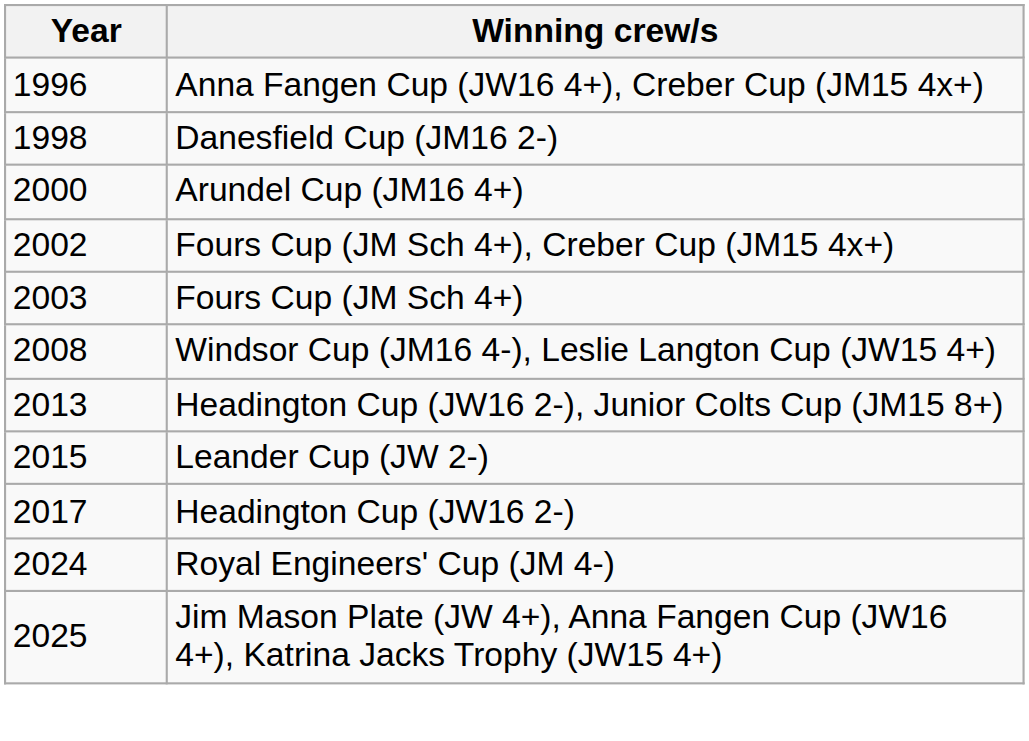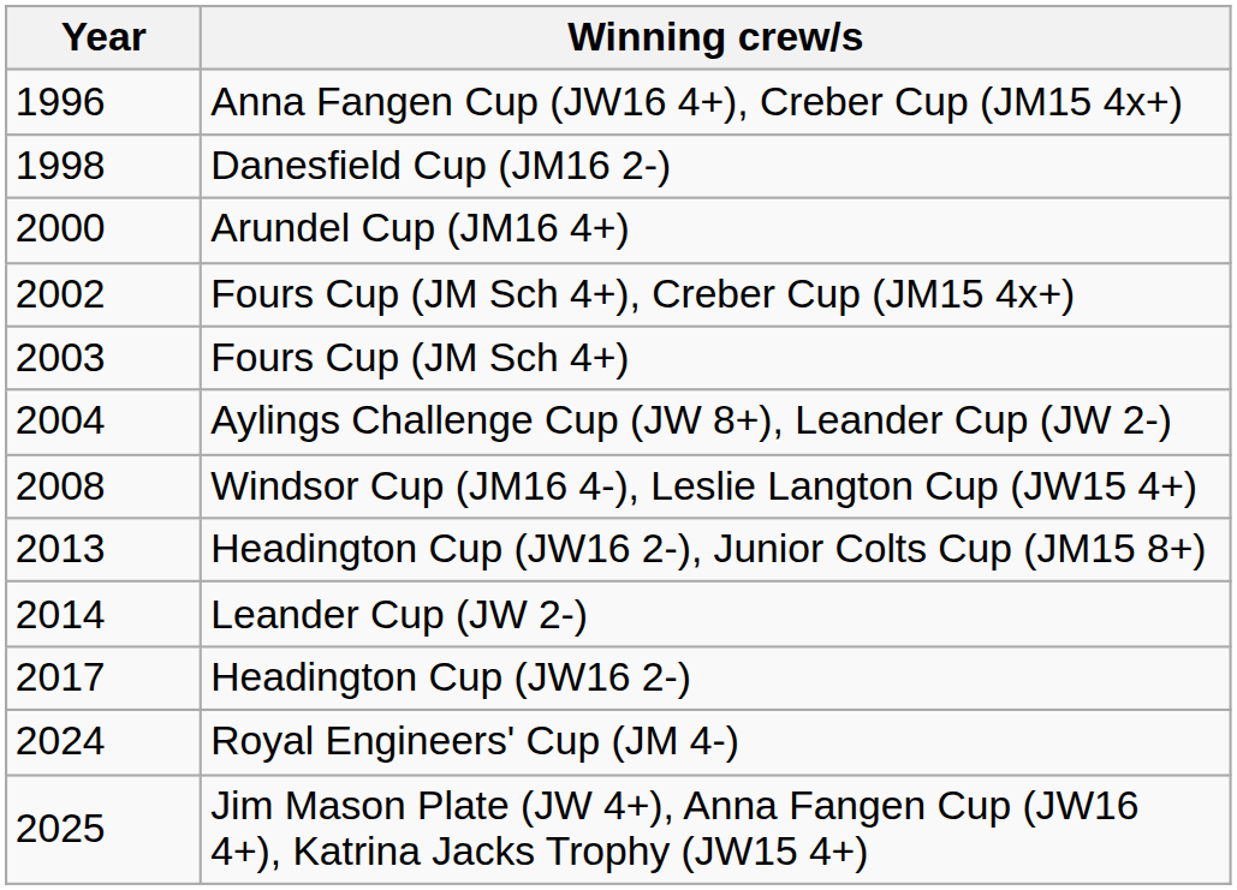+ row: 2004 | Aylings Challenge Cup (JW 8+), Leander Cup (JW 2-)
Leander Cup (JW 2-) | Year: 2015 -> 2014
